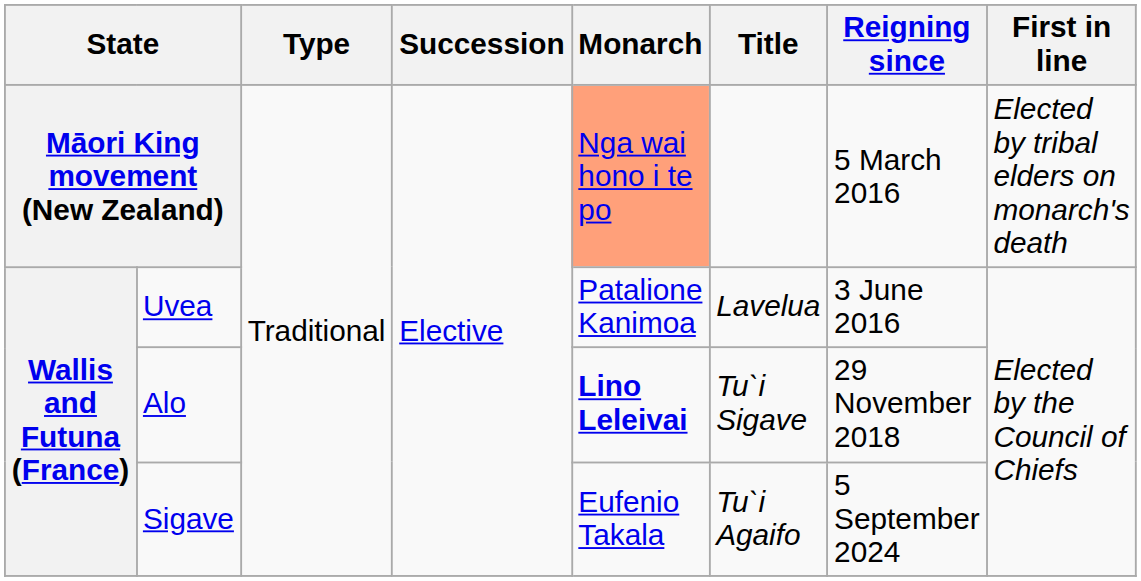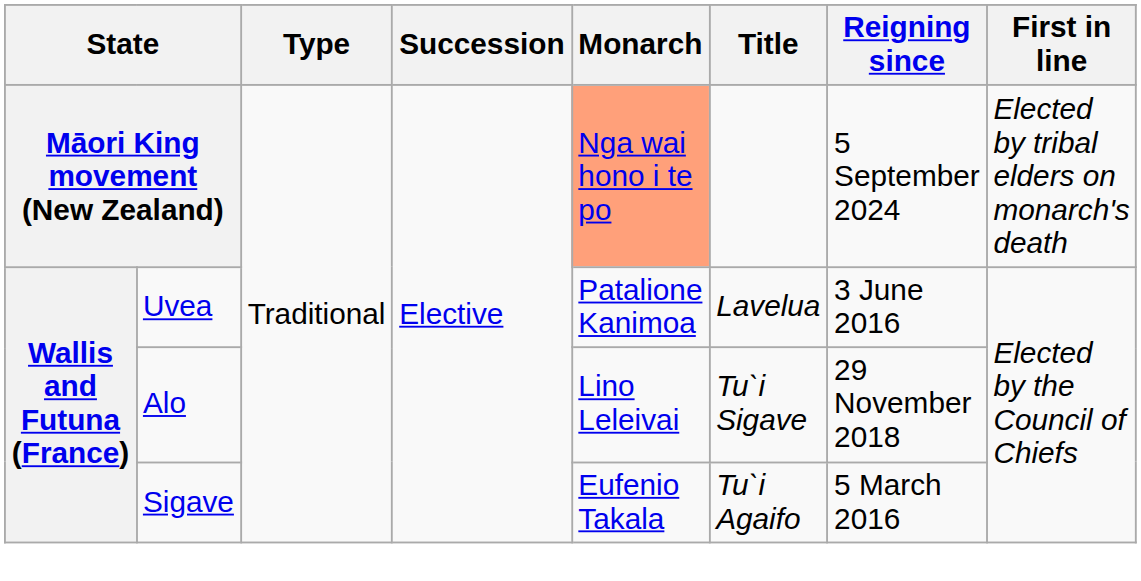Māori King movement (New Zealand) | Reigning since: 5 March 2016 -> 5 September 2024
Alo | Monarch: bold -> normal
Sigave | Reigning since: 5 September 2024 -> 5 March 2016
